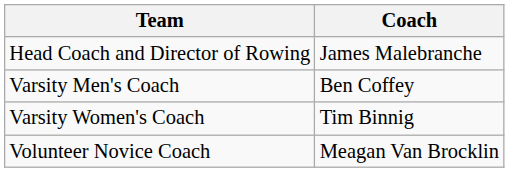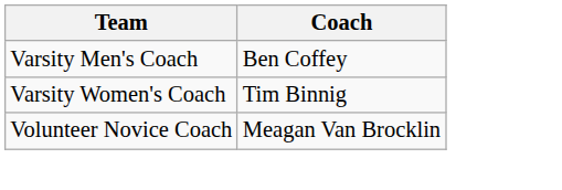- row: Head Coach and Director of Rowing | James Malebranche
